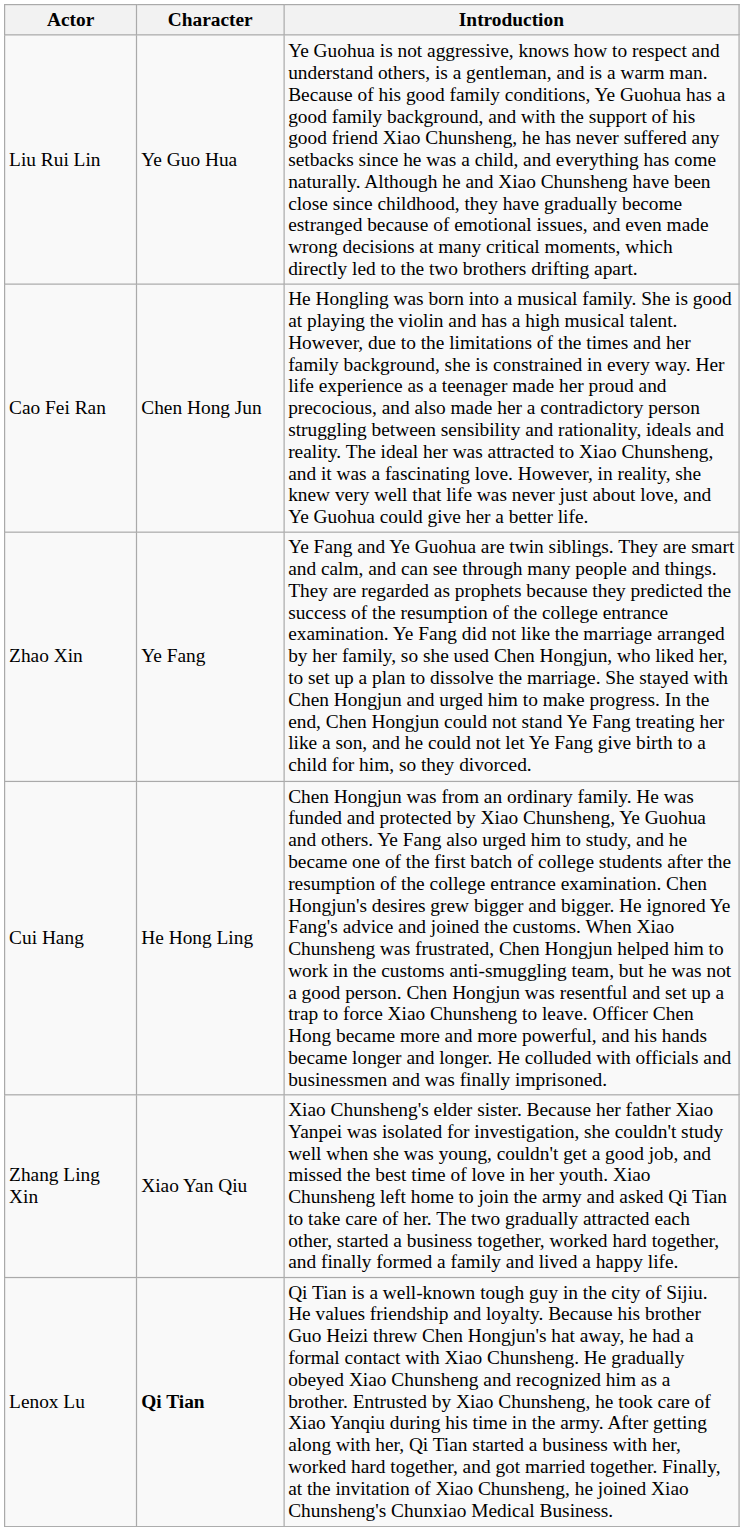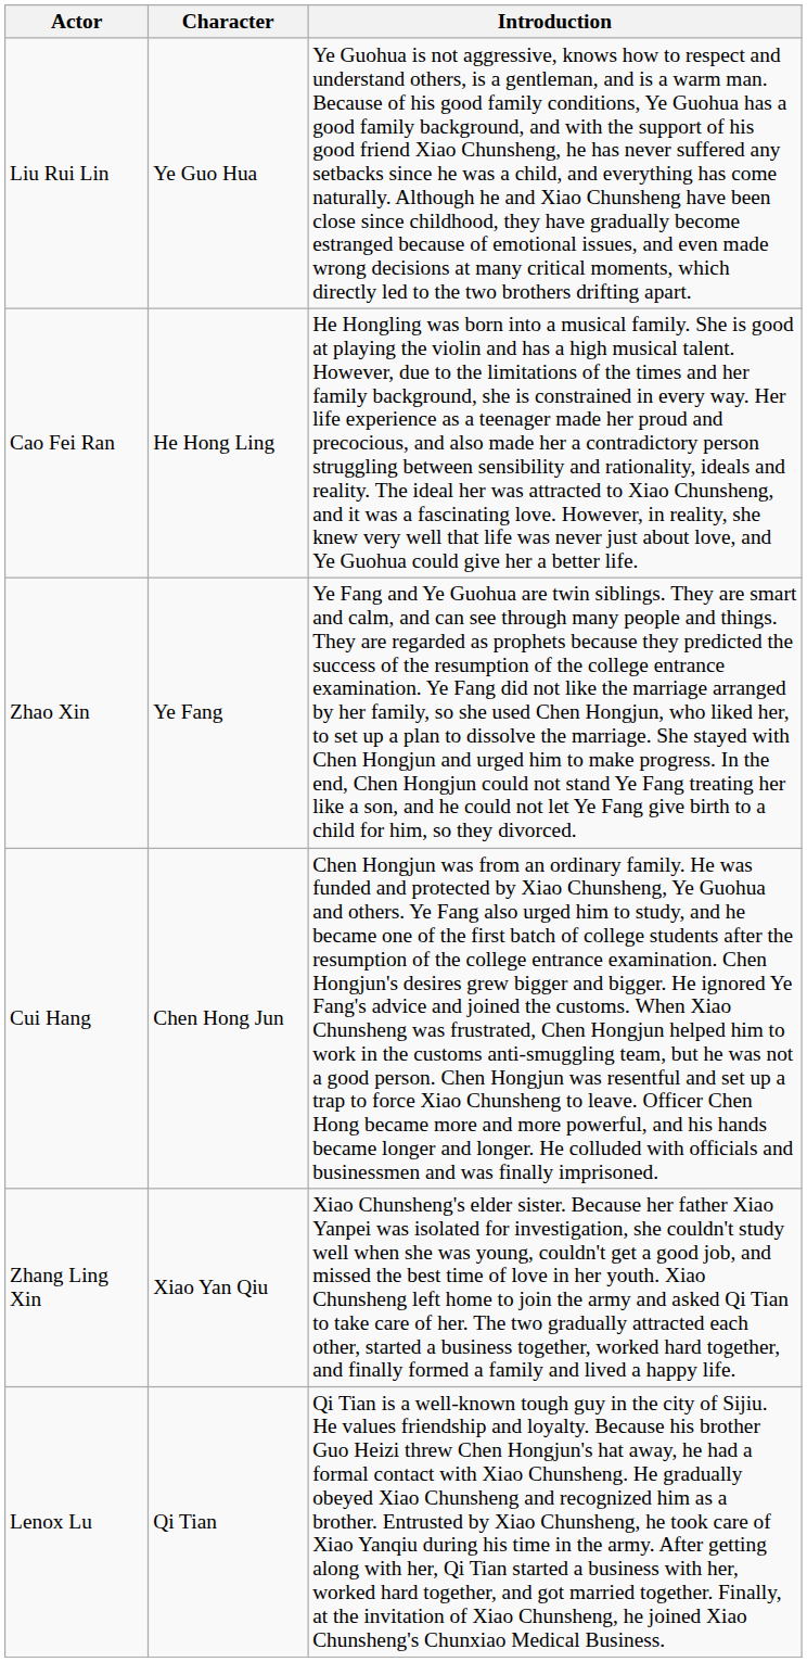Cao Fei Ran | Character: Chen Hong Jun -> He Hong Ling
Cui Hang | Character: He Hong Ling -> Chen Hong Jun
Lenox Lu | Character: bold -> normal
